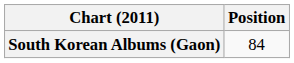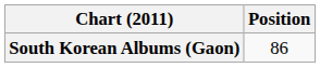South Korean Albums (Gaon) | Position: 84 -> 86
